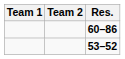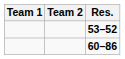rows swapped: 60–86 <-> 53–52
